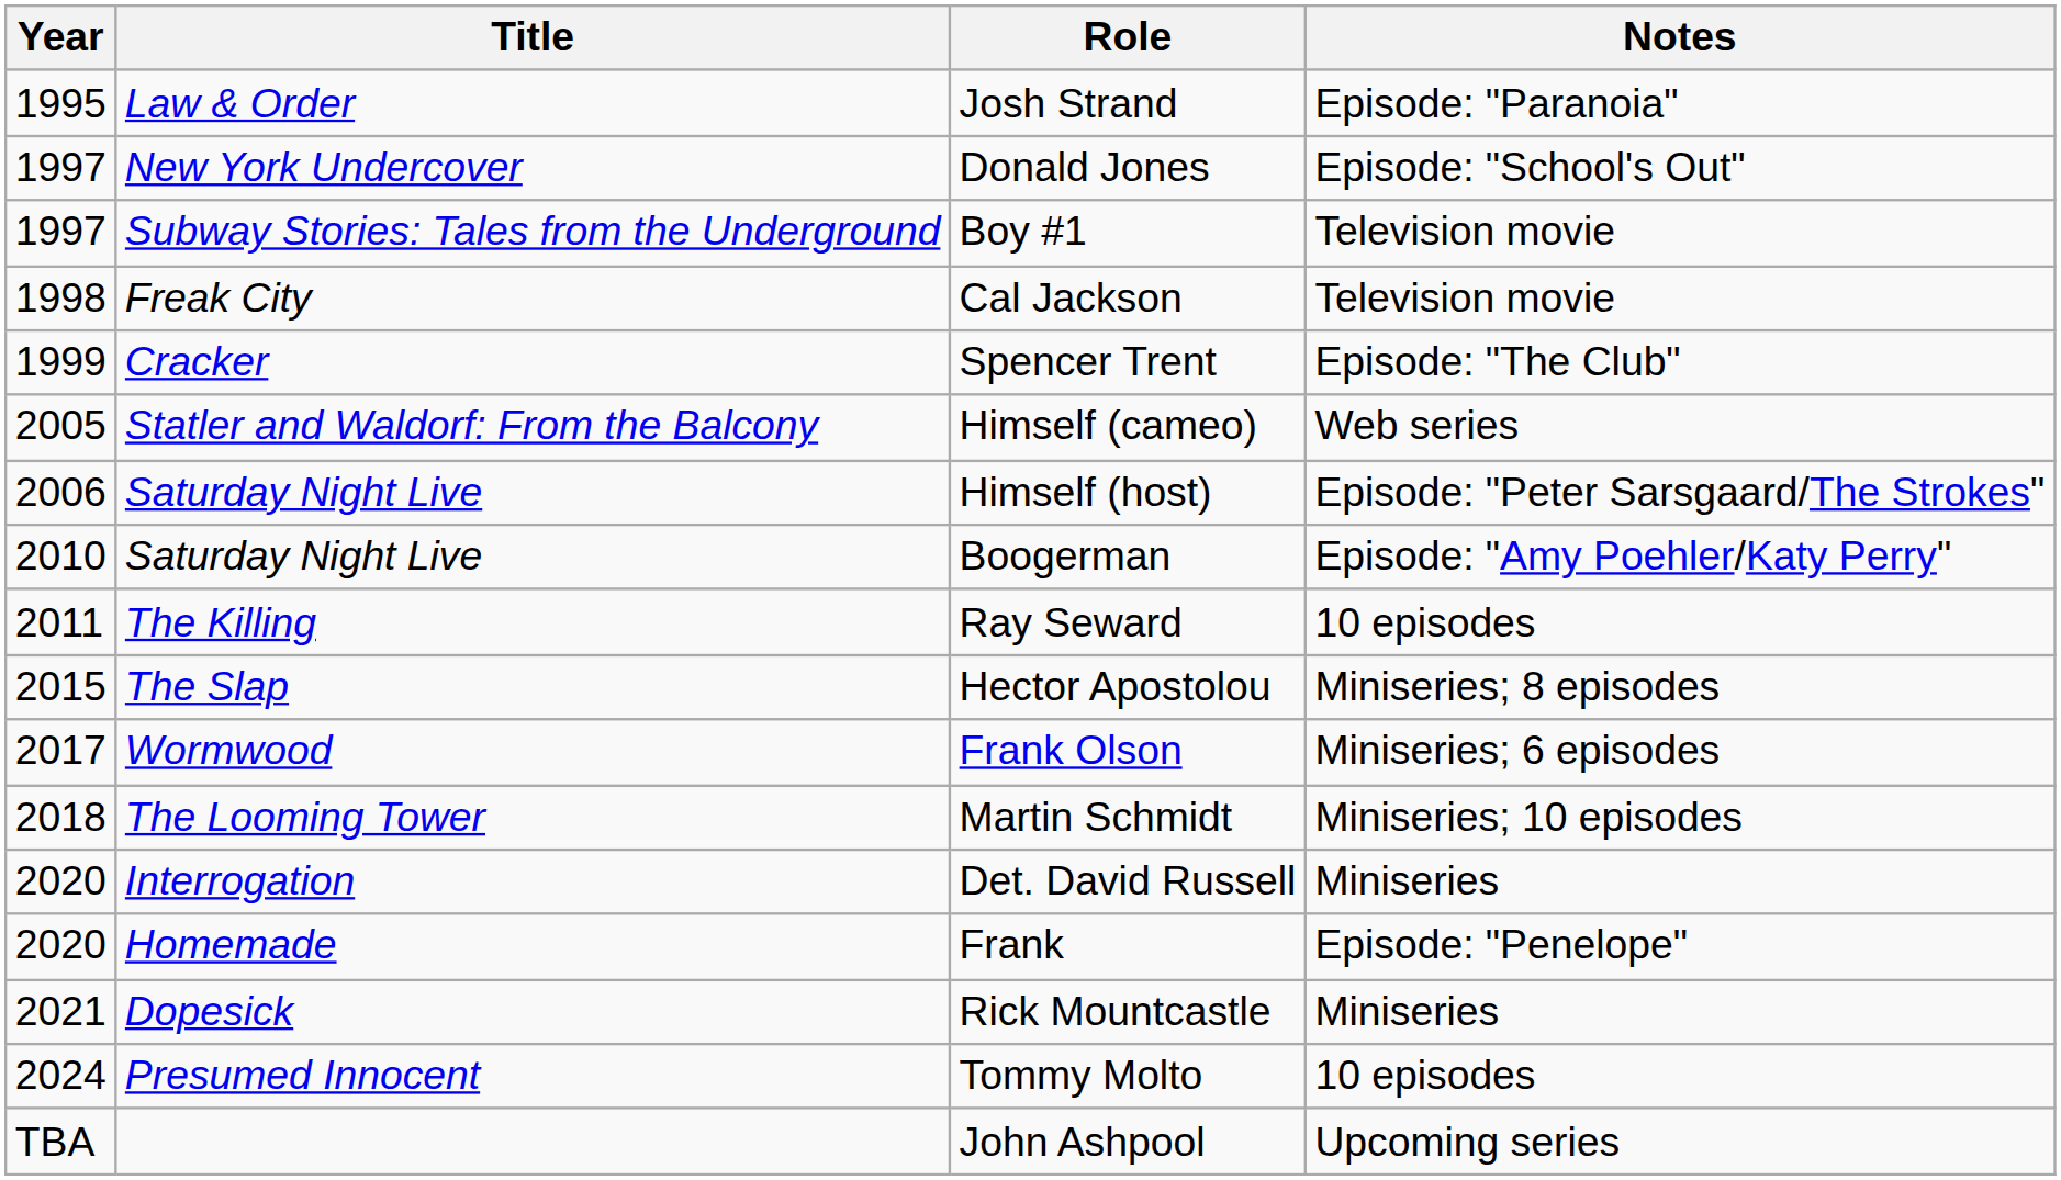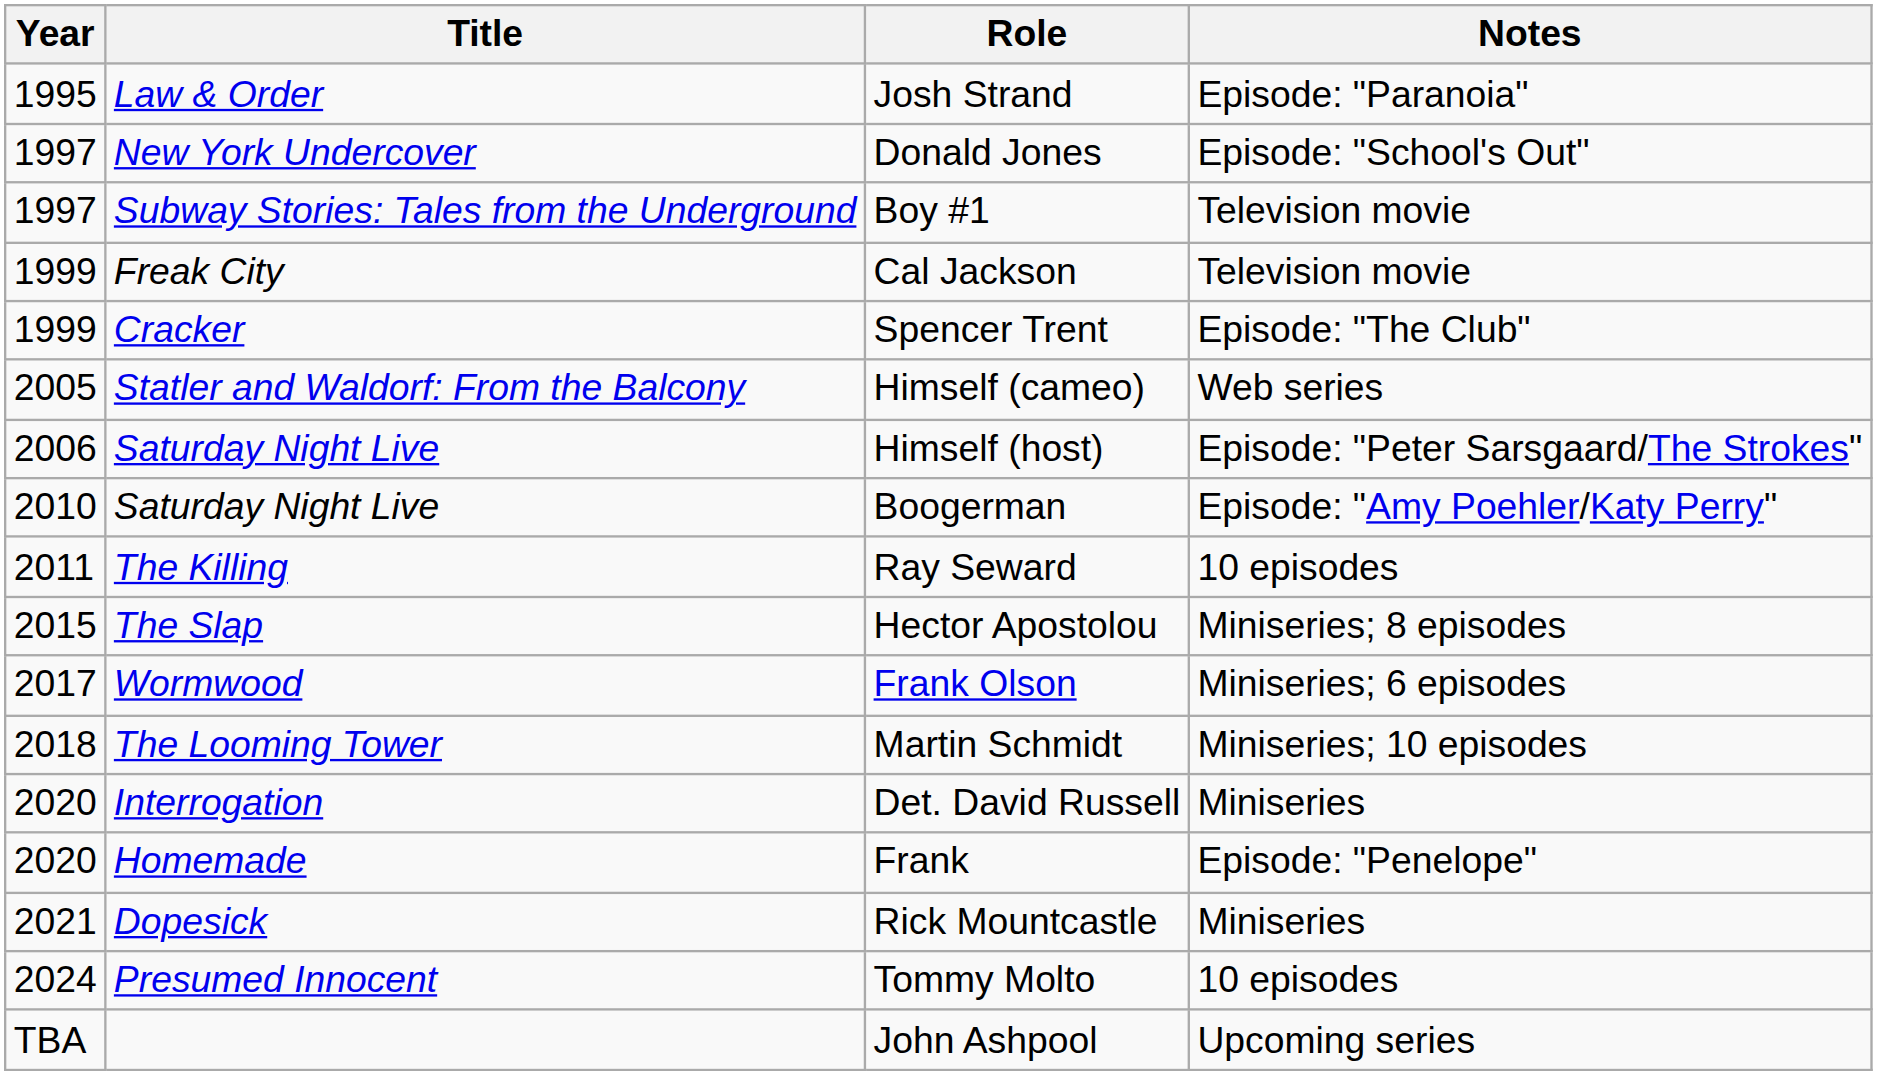Cal Jackson | Year: 1998 -> 1999
